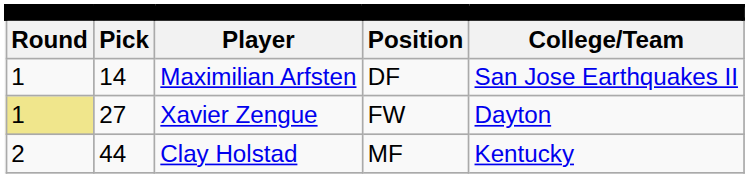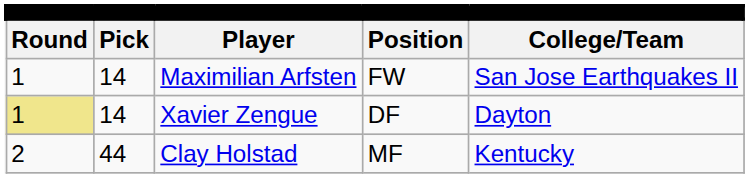Maximilian Arfsten | column 4: DF -> FW
Xavier Zengue | column 2: 27 -> 14
Xavier Zengue | column 4: FW -> DF
